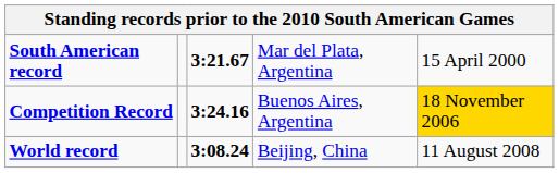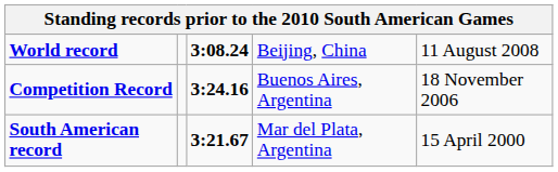rows swapped: World record <-> South American record
Competition Record | column 5: gold background -> no background
